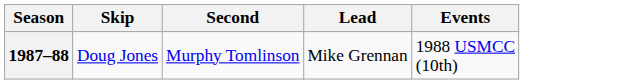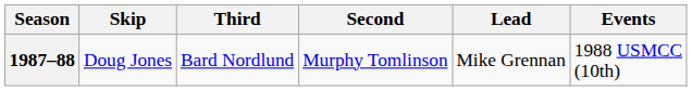+ column: Third | Bard Nordlund
